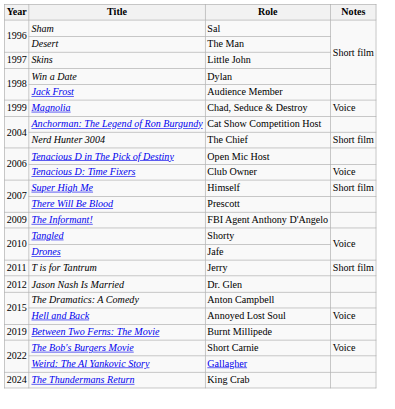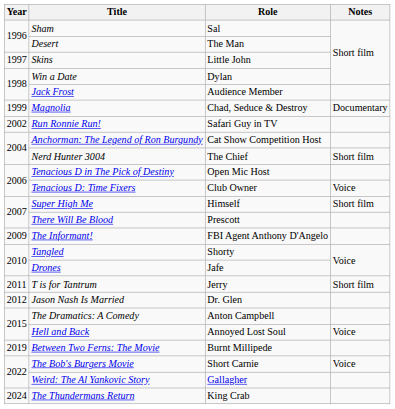Magnolia | Notes: Voice -> Documentary
+ row: 2002 | Run Ronnie Run! | Safari Guy in TV
